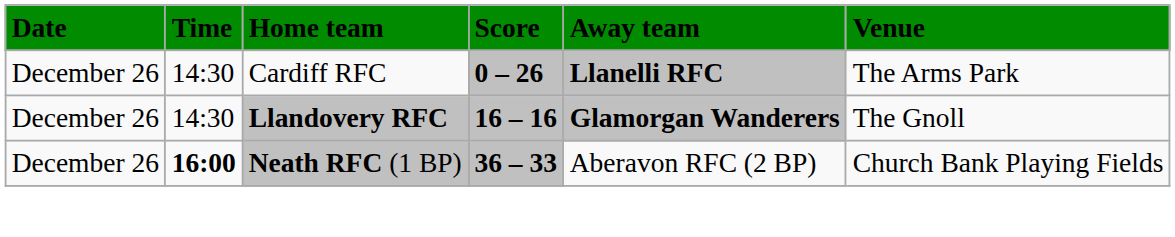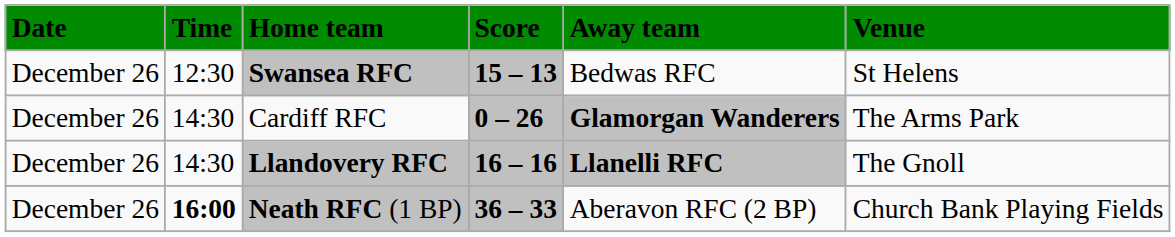+ row: December 26 | 12:30 | Swansea RFC | 15 – 13 | Bedwas RFC | St Helens
Cardiff RFC | Away team: Llanelli RFC -> Glamorgan Wanderers
Llandovery RFC | Away team: Glamorgan Wanderers -> Llanelli RFC
